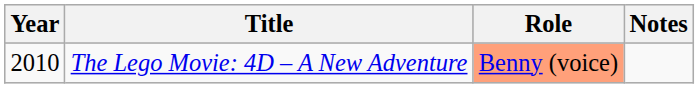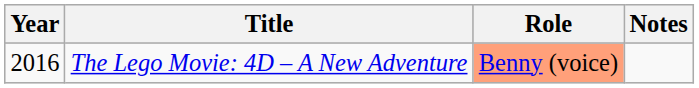The Lego Movie: 4D – A New Adventure | Year: 2010 -> 2016
